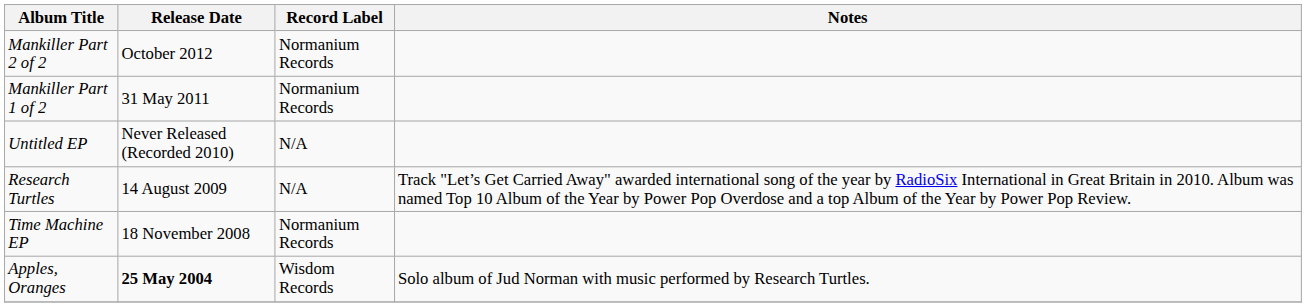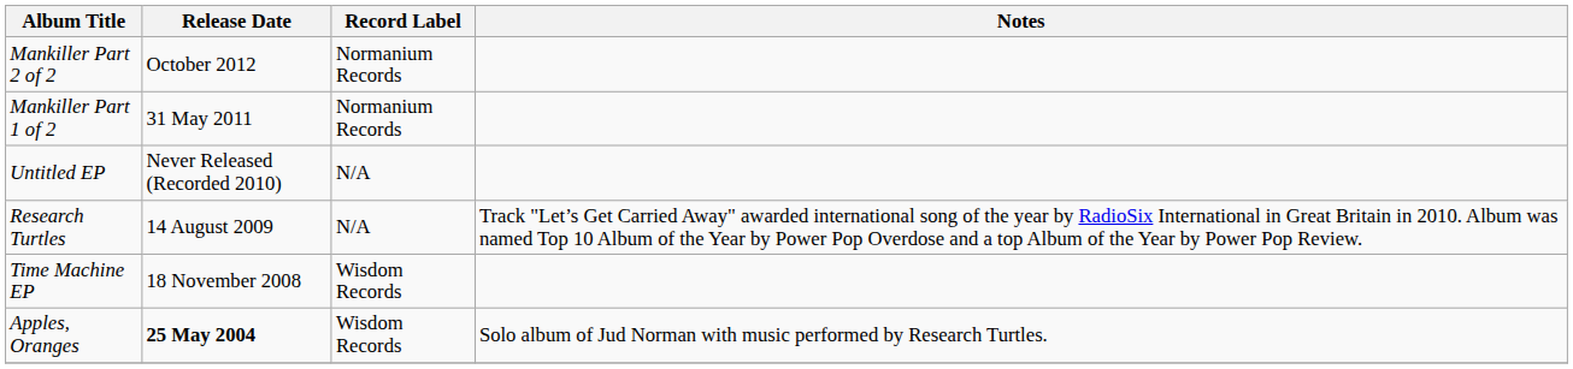Time Machine EP | Record Label: Normanium Records -> Wisdom Records
